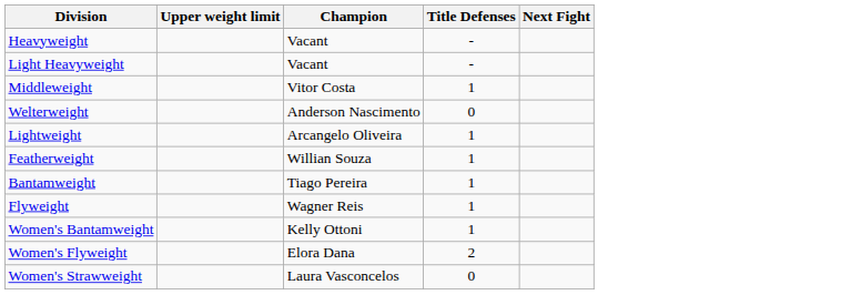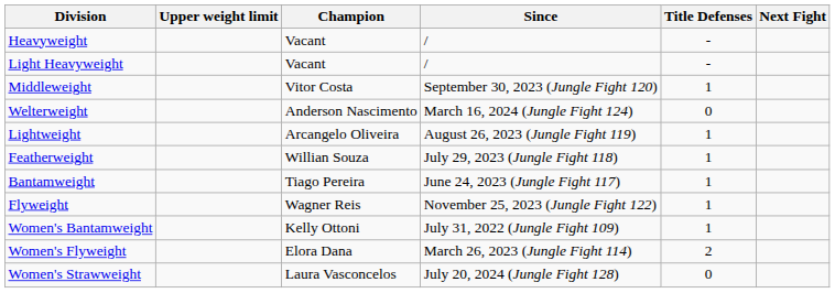+ column: Since | / | / | September 30, 2023 (Jungle Fight 120) | March 16, 2024 (Jungle Fight 124) | August 26, 2023 (Jungle Fight 119) | July 29, 2023 (Jungle Fight 118) | June 24, 2023 (Jungle Fight 117) | November 25, 2023 (Jungle Fight 122) | July 31, 2022 (Jungle Fight 109) | March 26, 2023 (Jungle Fight 114) | July 20, 2024 (Jungle Fight 128)
